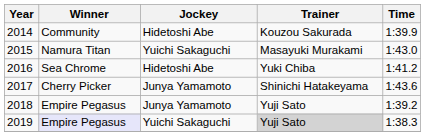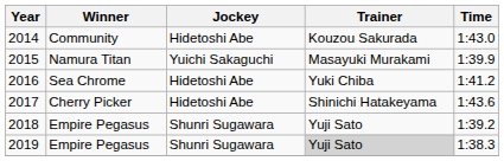2014 | Time: 1:39.9 -> 1:43.0
2015 | Time: 1:43.0 -> 1:39.9
2017 | Jockey: Junya Yamamoto -> Hidetoshi Abe
2018 | Jockey: Junya Yamamoto -> Shunri Sugawara
2019 | Winner: lavender background -> no background
2019 | Jockey: Yuichi Sakaguchi -> Shunri Sugawara
